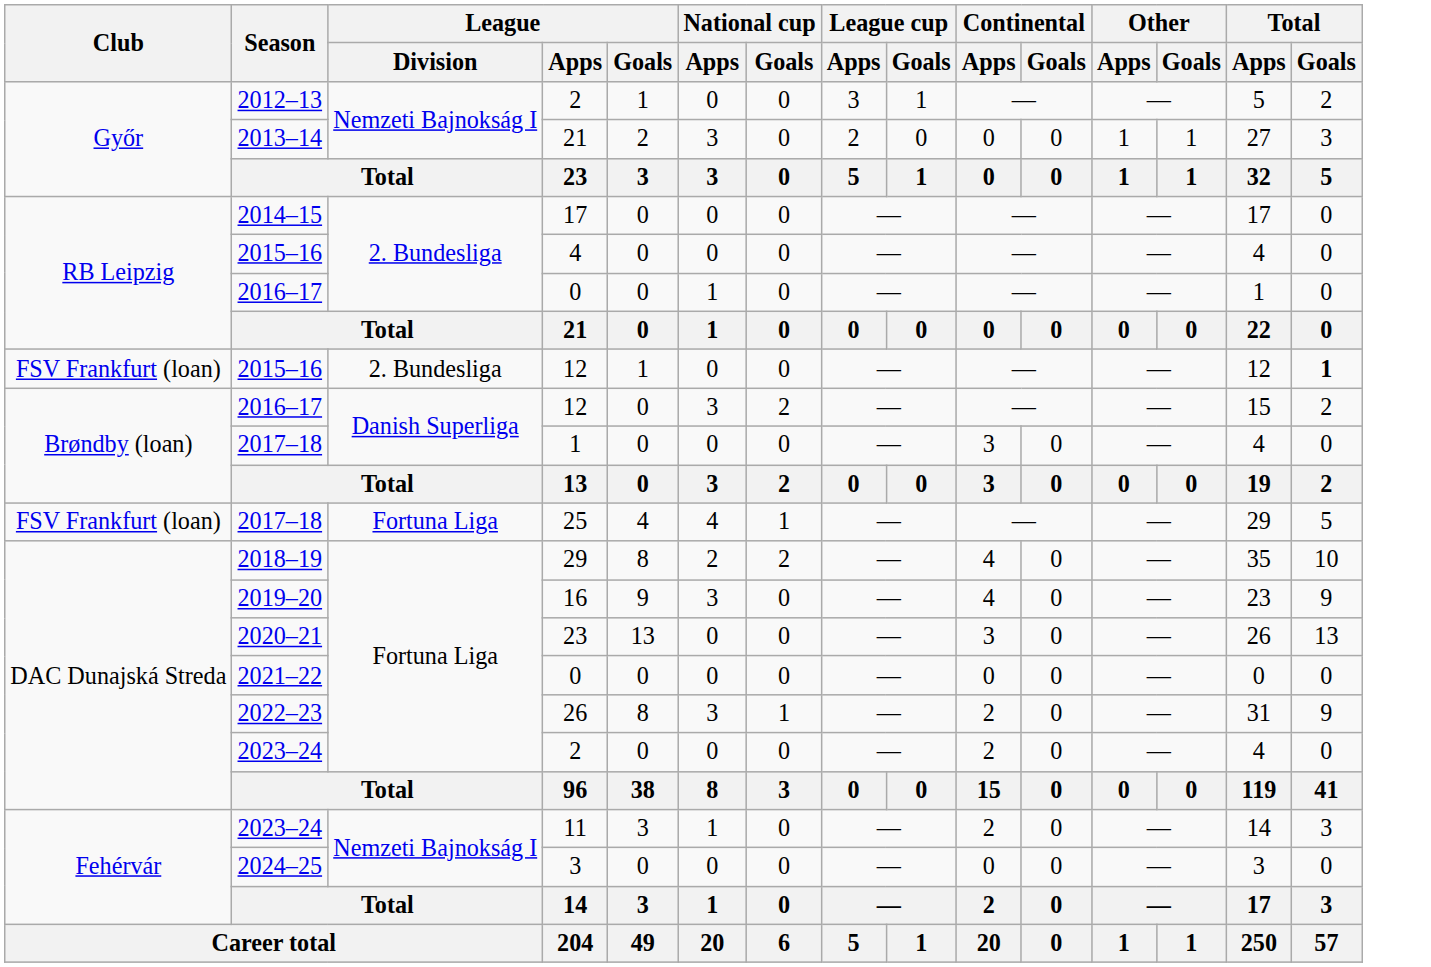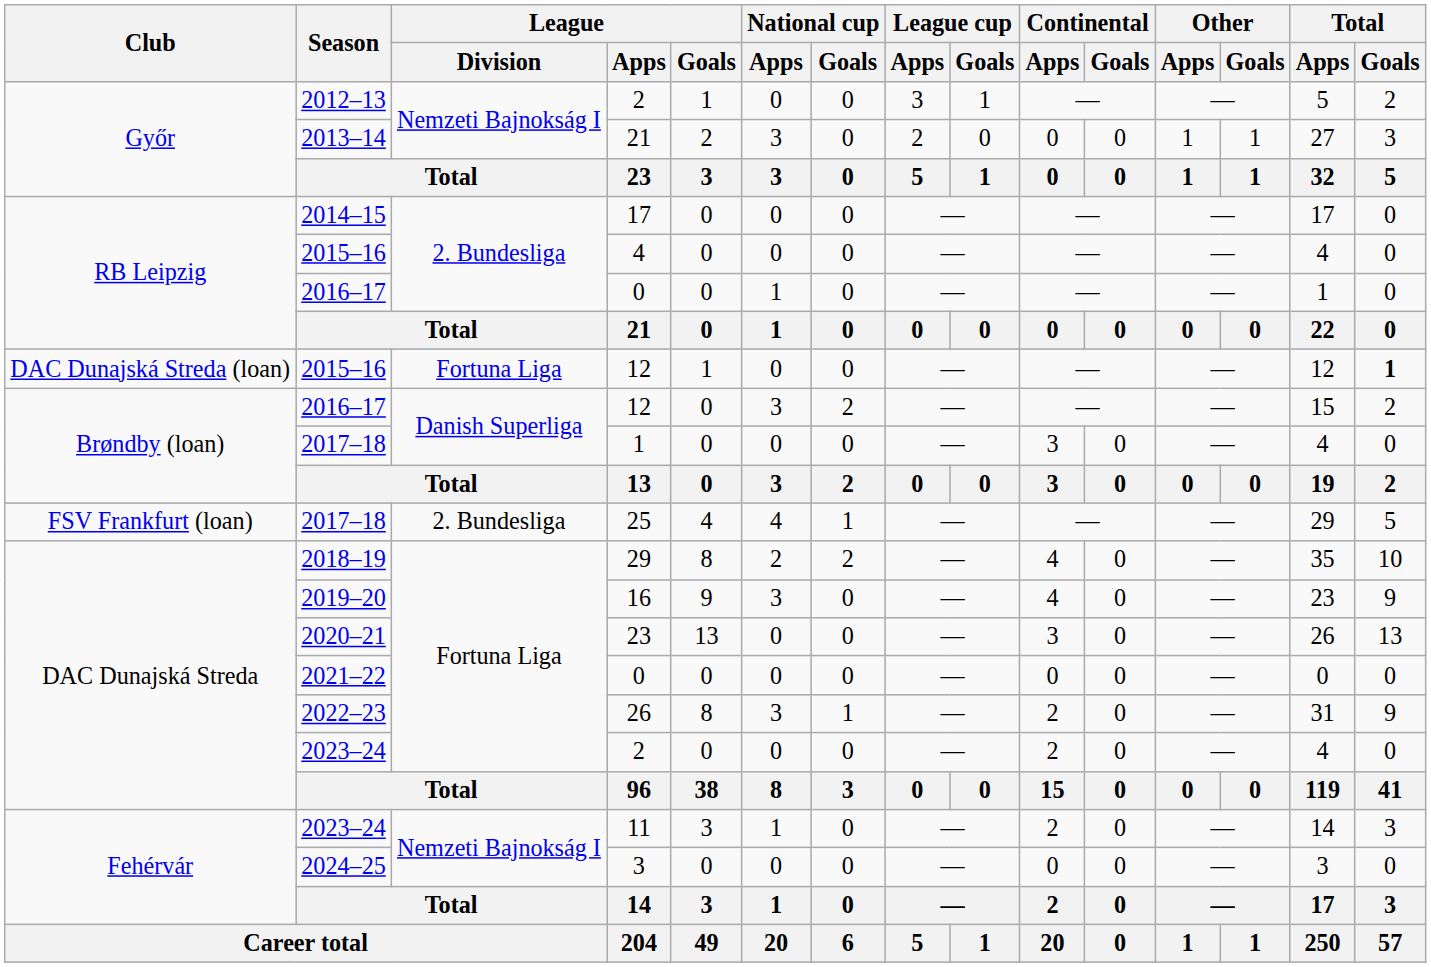2015–16 / 12 | Club: FSV Frankfurt (loan) -> DAC Dunajská Streda (loan)
2015–16 / 12 | League / Division: 2. Bundesliga -> Fortuna Liga
25 | League / Division: Fortuna Liga -> 2. Bundesliga
